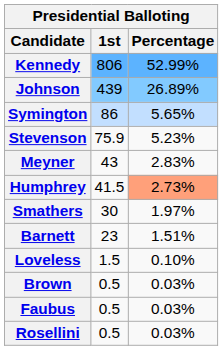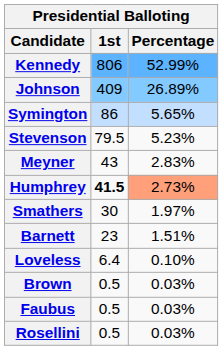Johnson | 1st: 439 -> 409
Stevenson | 1st: 75.9 -> 79.5
Humphrey | 1st: normal -> bold
Loveless | 1st: 1.5 -> 6.4
